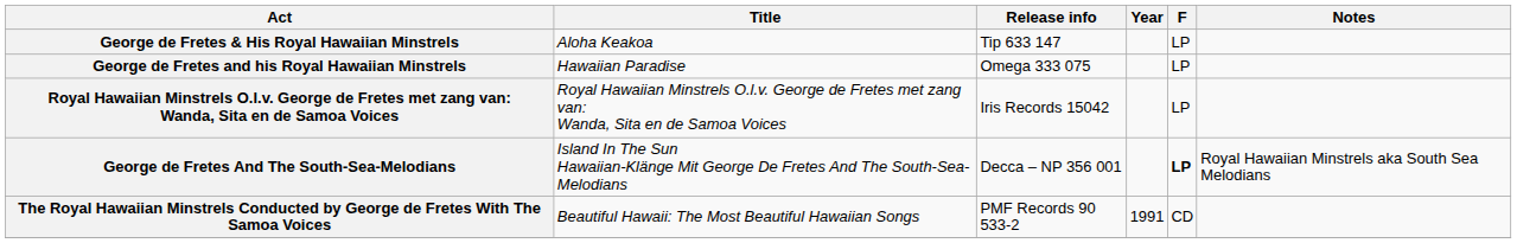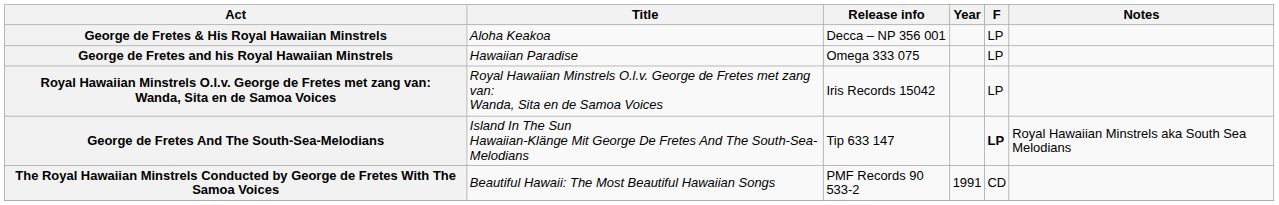George de Fretes & His Royal Hawaiian Minstrels | Release info: Tip 633 147 -> Decca – NP 356 001
George de Fretes And The South-Sea-Melodians | Release info: Decca – NP 356 001 -> Tip 633 147
